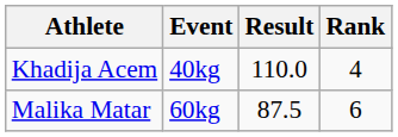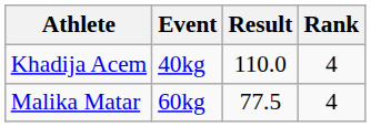Malika Matar | Result: 87.5 -> 77.5
Malika Matar | Rank: 6 -> 4
